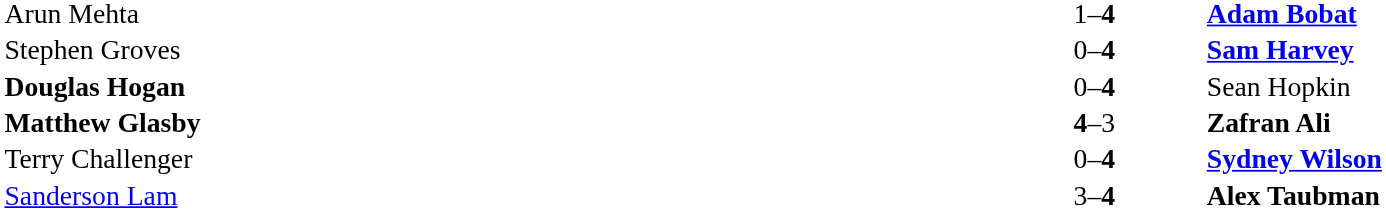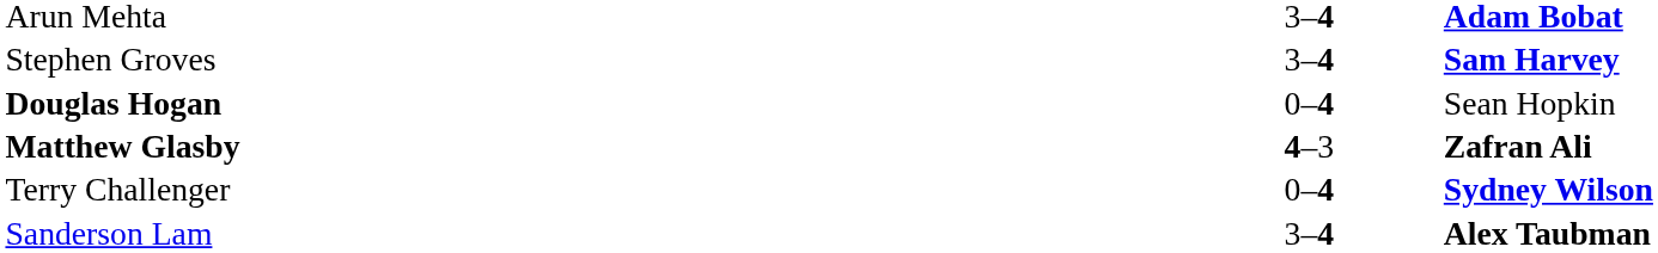Arun Mehta | column 2: 1–4 -> 3–4
Stephen Groves | column 2: 0–4 -> 3–4
